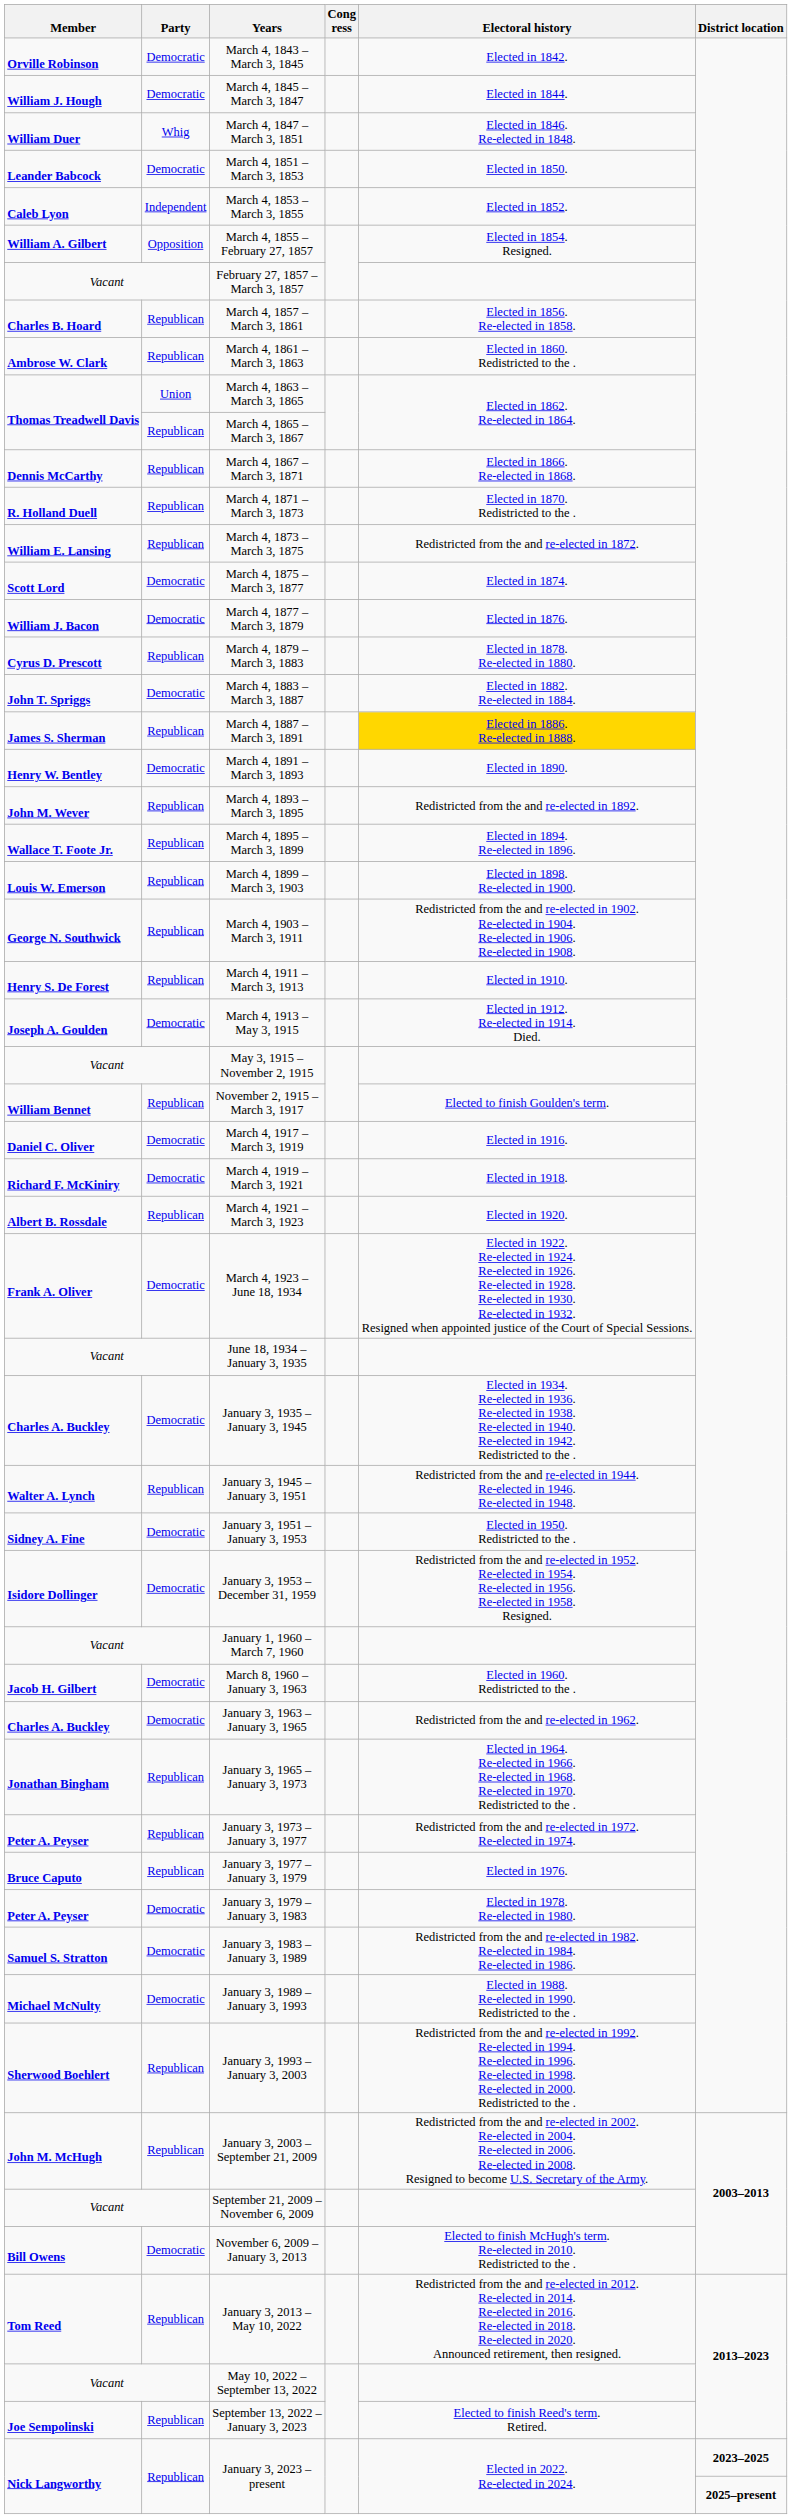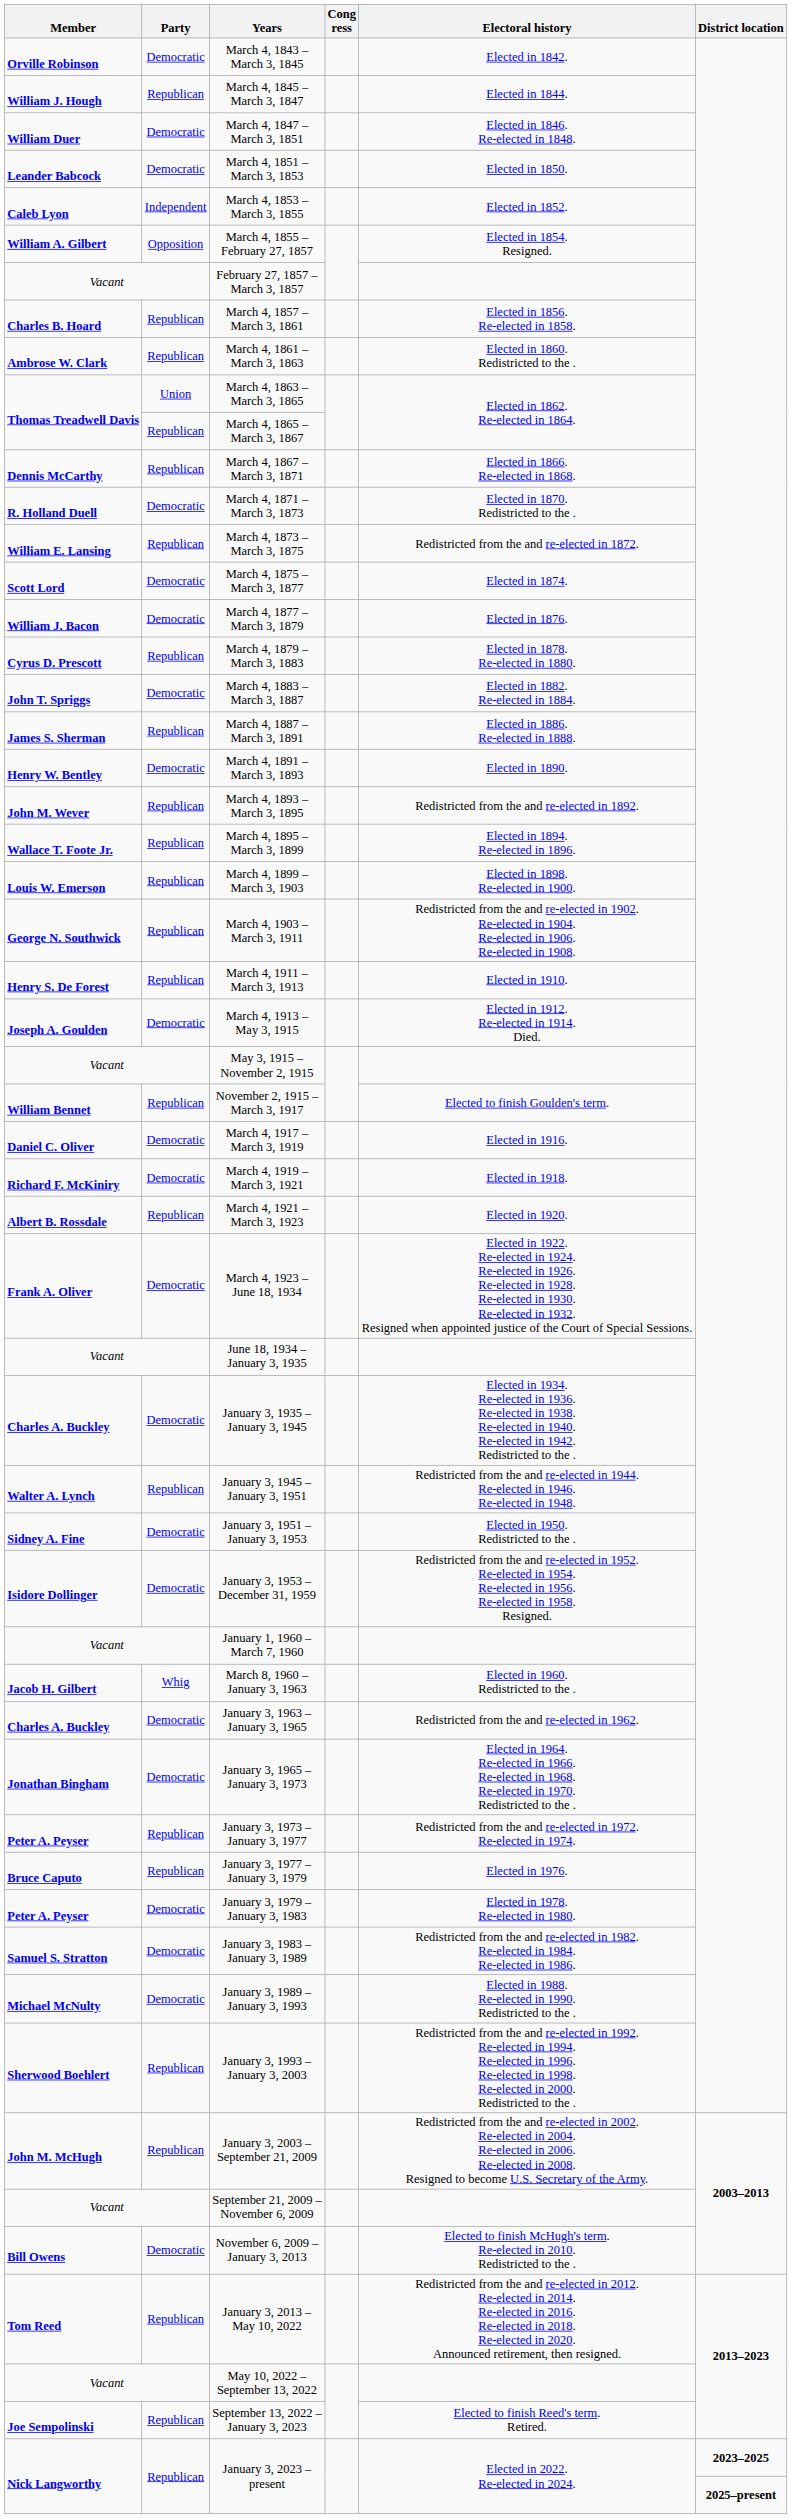March 4, 1845 – March 3, 1847 | Party: Democratic -> Republican
March 4, 1847 – March 3, 1851 | Party: Whig -> Democratic
March 4, 1871 – March 3, 1873 | Party: Republican -> Democratic
March 4, 1887 – March 3, 1891 | Electoral history: gold background -> no background
March 8, 1960 – January 3, 1963 | Party: Democratic -> Whig
January 3, 1965 – January 3, 1973 | Party: Republican -> Democratic
